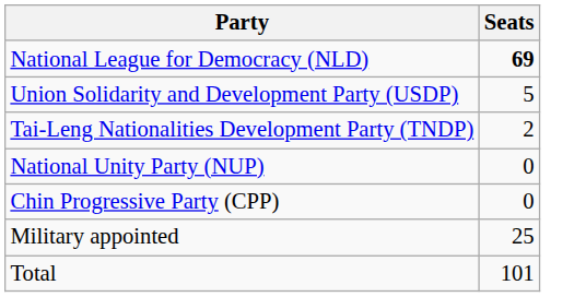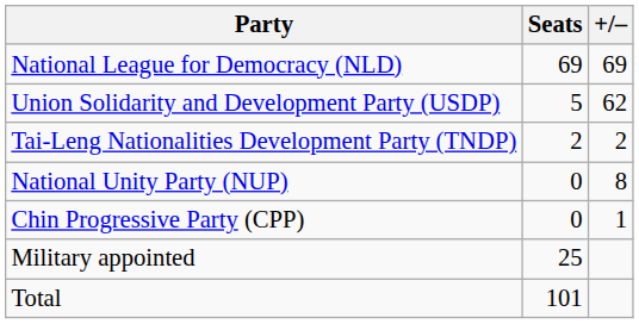+ column: +/– | 69 | 62 | 2 | 8 | 1
National League for Democracy (NLD) | Seats: bold -> normal
